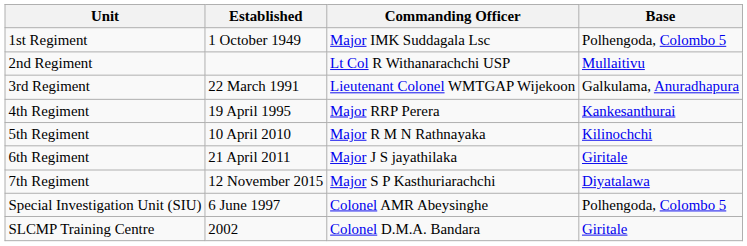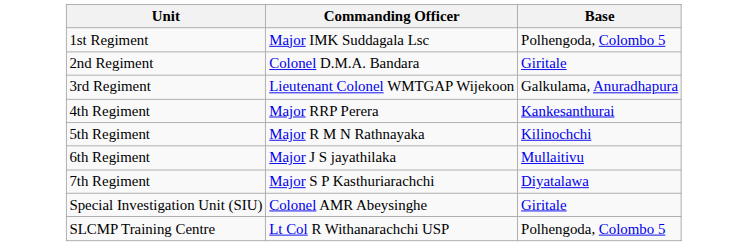- column: Established | 1 October 1949 | 22 March 1991 | 19 April 1995 | 10 April 2010 | 21 April 2011 | 12 November 2015 | 6 June 1997 | 2002
2nd Regiment | Commanding Officer: Lt Col R Withanarachchi USP -> Colonel D.M.A. Bandara
2nd Regiment | Base: Mullaitivu -> Giritale
6th Regiment | Base: Giritale -> Mullaitivu
Special Investigation Unit (SIU) | Base: Polhengoda, Colombo 5 -> Giritale
SLCMP Training Centre | Commanding Officer: Colonel D.M.A. Bandara -> Lt Col R Withanarachchi USP
SLCMP Training Centre | Base: Giritale -> Polhengoda, Colombo 5
